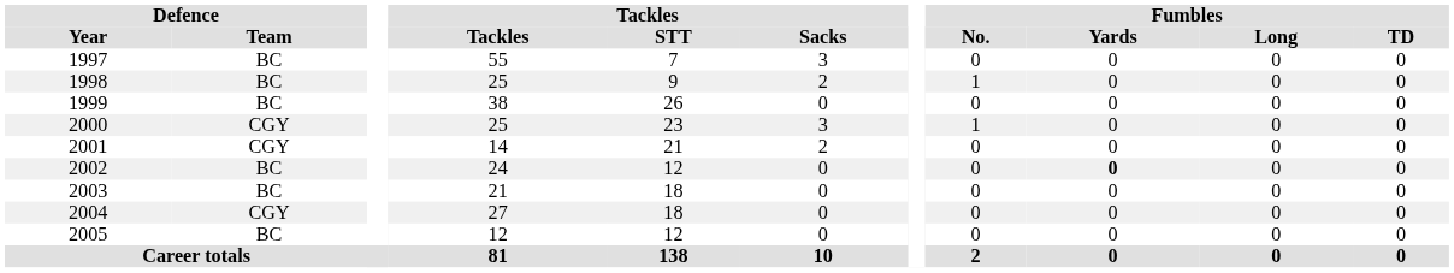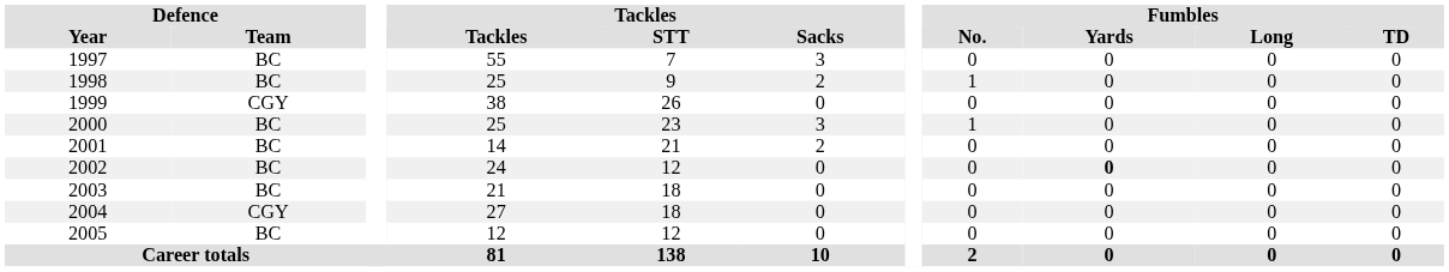1999 | Defence / Team: BC -> CGY
2000 | Defence / Team: CGY -> BC
2001 | Defence / Team: CGY -> BC
